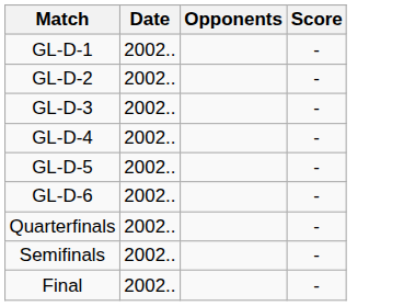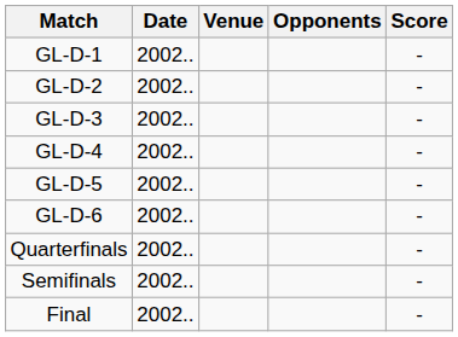+ column: Venue
